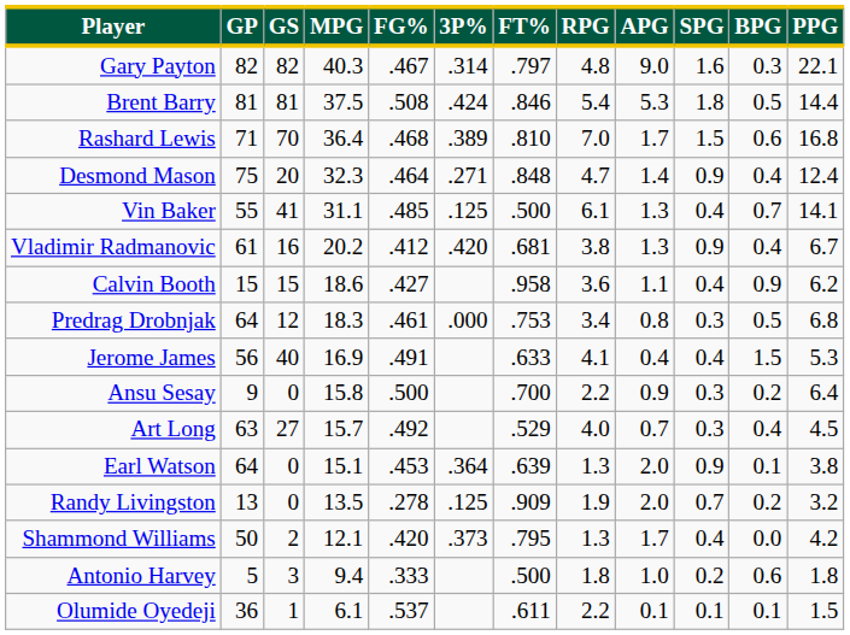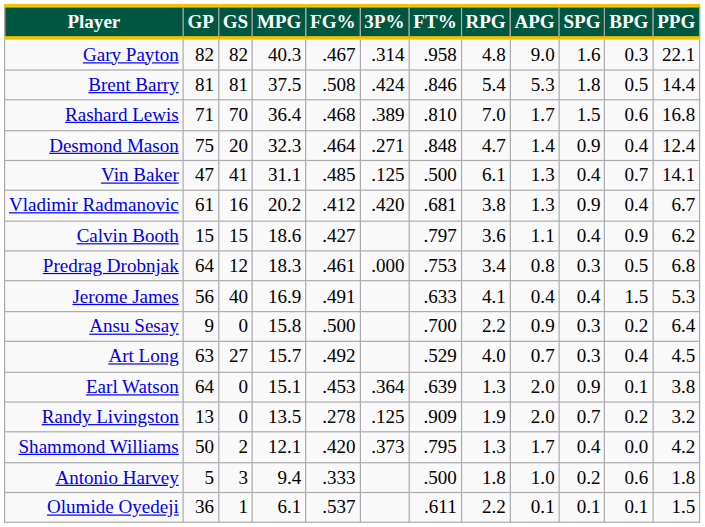Gary Payton | FT%: .797 -> .958
Vin Baker | GP: 55 -> 47
Calvin Booth | FT%: .958 -> .797
